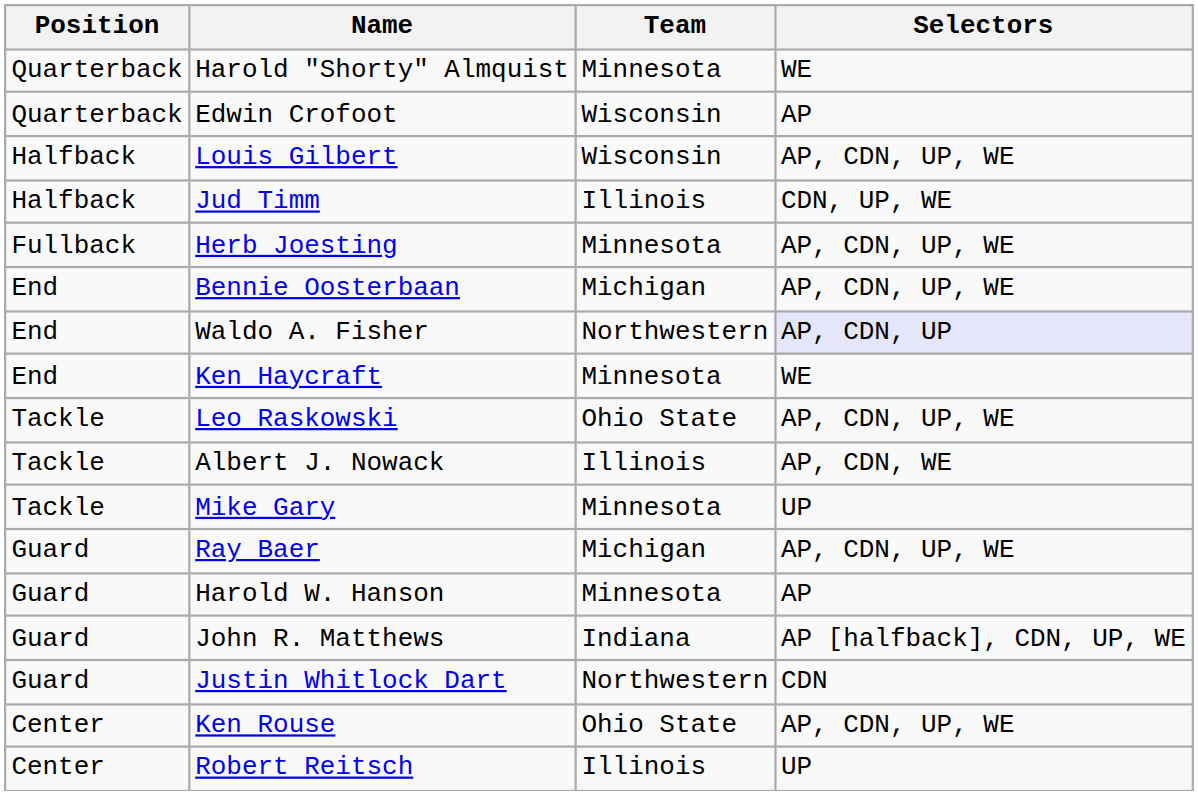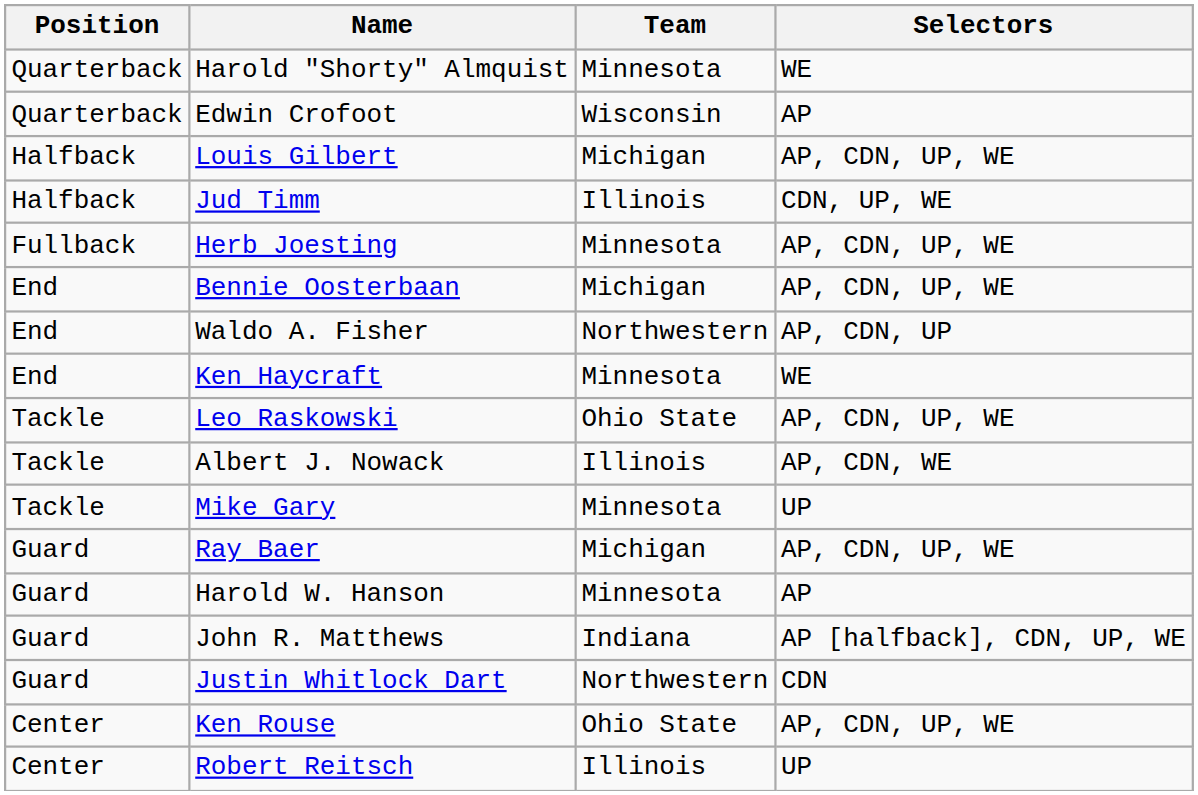Louis Gilbert | Team: Wisconsin -> Michigan
Waldo A. Fisher | Selectors: lavender background -> no background
